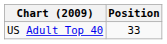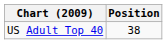US Adult Top 40 | Position: 33 -> 38
